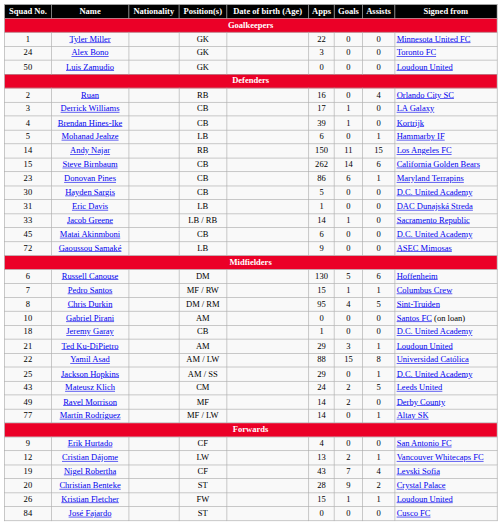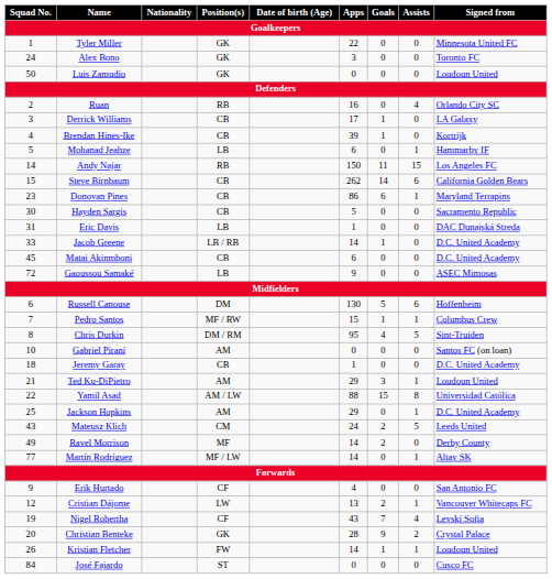Hayden Sargis | Signed from: D.C. United Academy -> Sacramento Republic
Jacob Greene | Signed from: Sacramento Republic -> D.C. United Academy
Jackson Hopkins | Position(s): AM / SS -> AM
Christian Benteke | Position(s): ST -> GK
Kristian Fletcher | Apps: 15 -> 14
